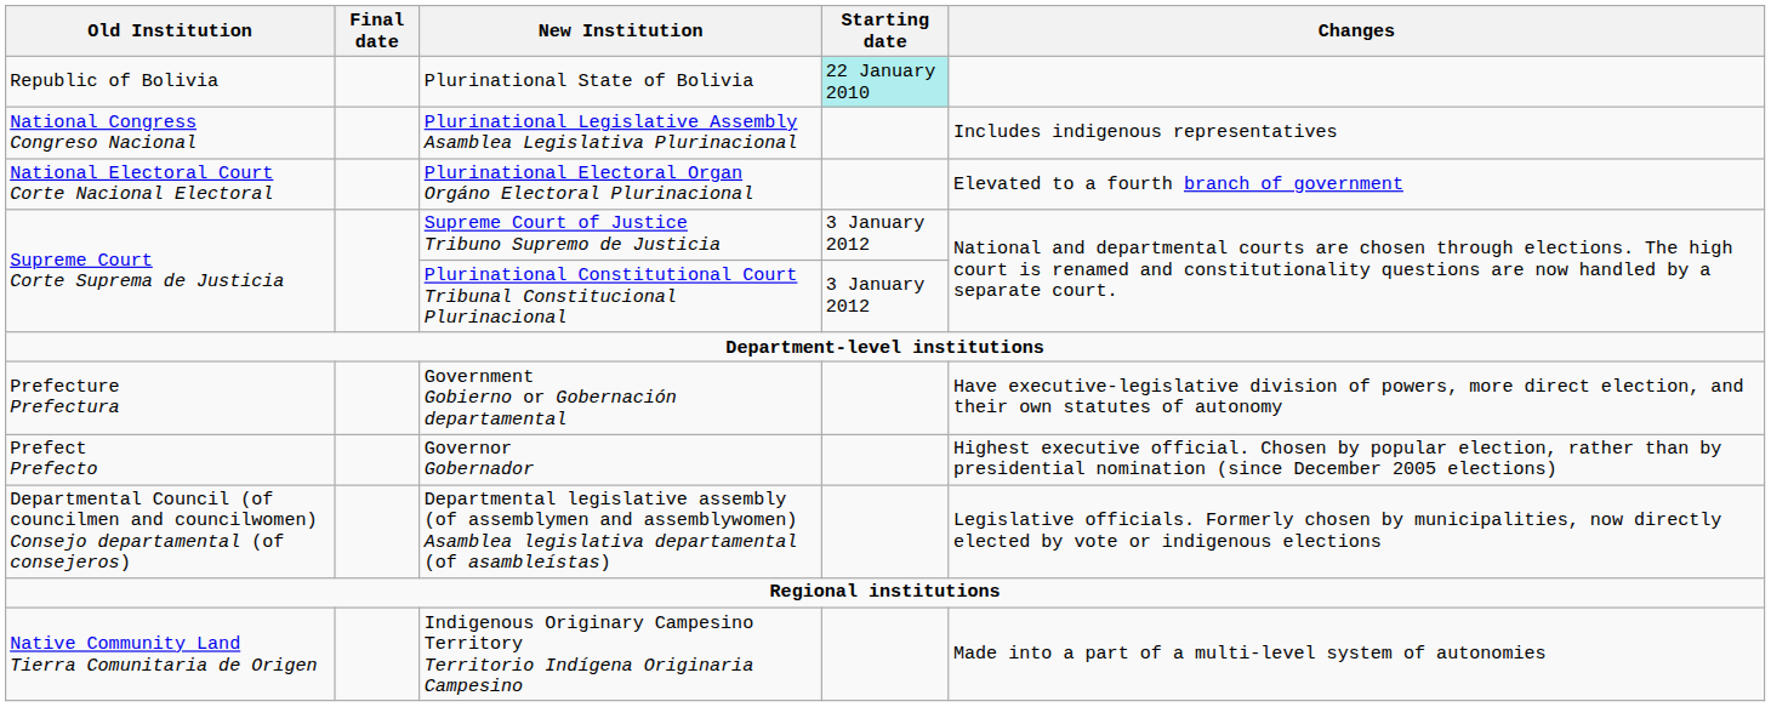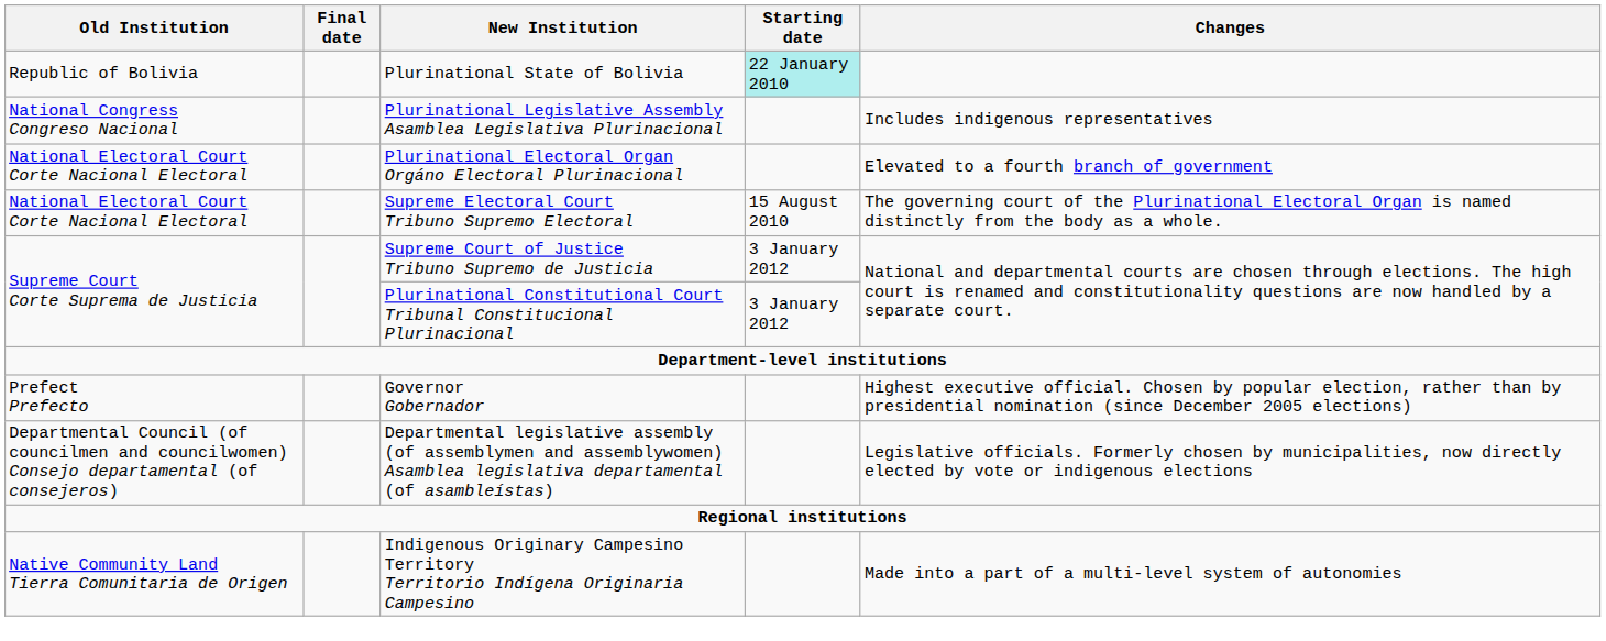+ row: National Electoral Court Corte Nacional Electoral | Supreme Electoral Court Tribuno Supremo Electoral | 15 August 2010 | The governing court of the Plurinational Electoral Organ is named distinctly from the body as a whole.
- row: Prefecture Prefectura | Government Gobierno or Gobernación departamental | Have executive-legislative division of powers, more direct election, and their own statutes of autonomy
